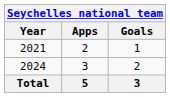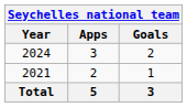rows swapped: 2021 <-> 2024
